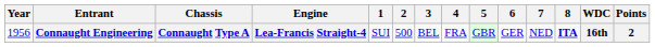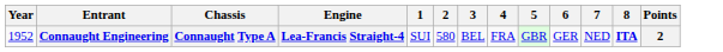- column: WDC | 16th
Connaught Engineering | Year: 1956 -> 1952
Connaught Engineering | 2: 500 -> 580
